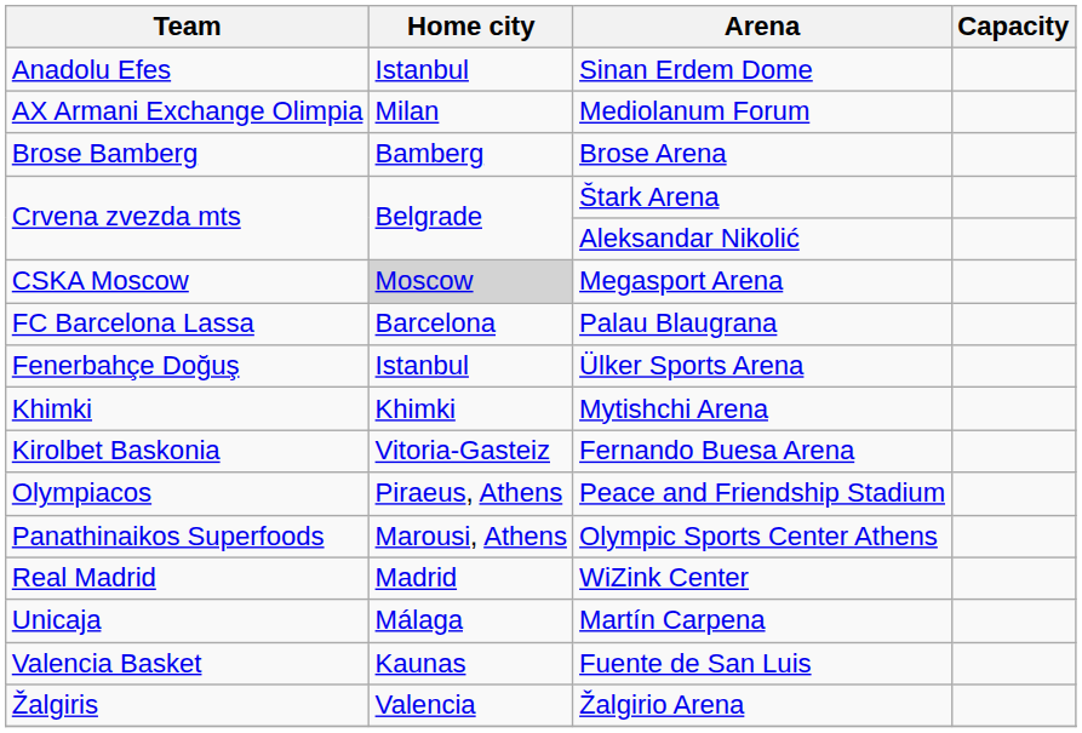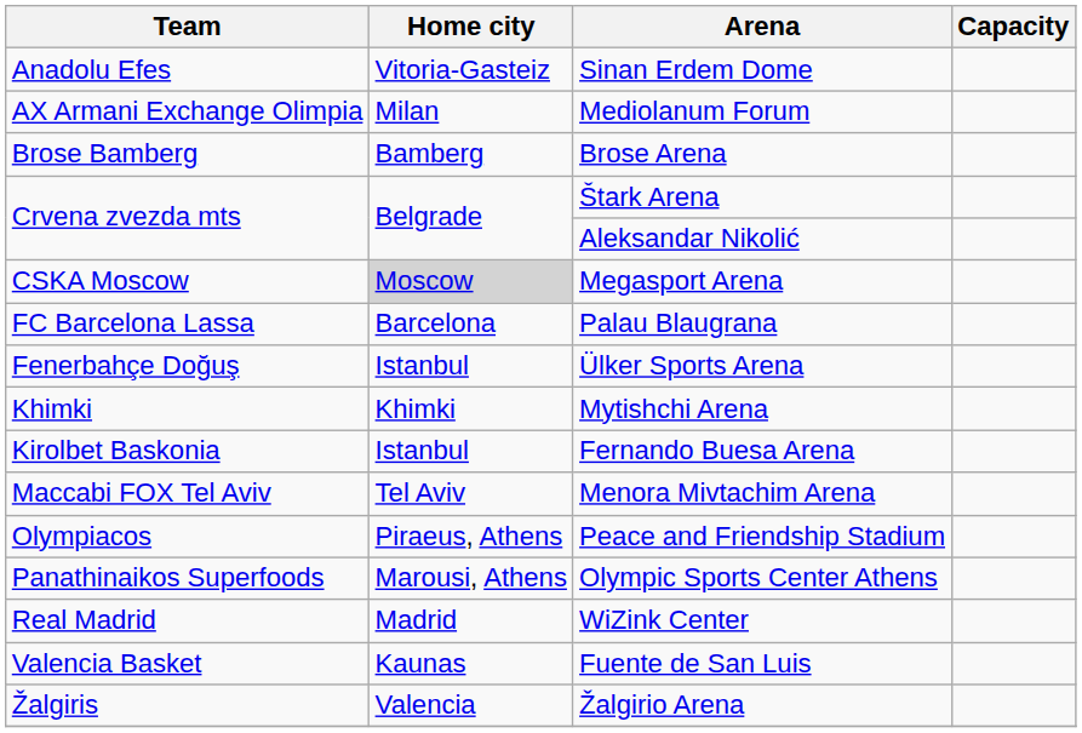Sinan Erdem Dome | Home city: Istanbul -> Vitoria-Gasteiz
Fernando Buesa Arena | Home city: Vitoria-Gasteiz -> Istanbul
+ row: Maccabi FOX Tel Aviv | Tel Aviv | Menora Mivtachim Arena
- row: Unicaja | Málaga | Martín Carpena
